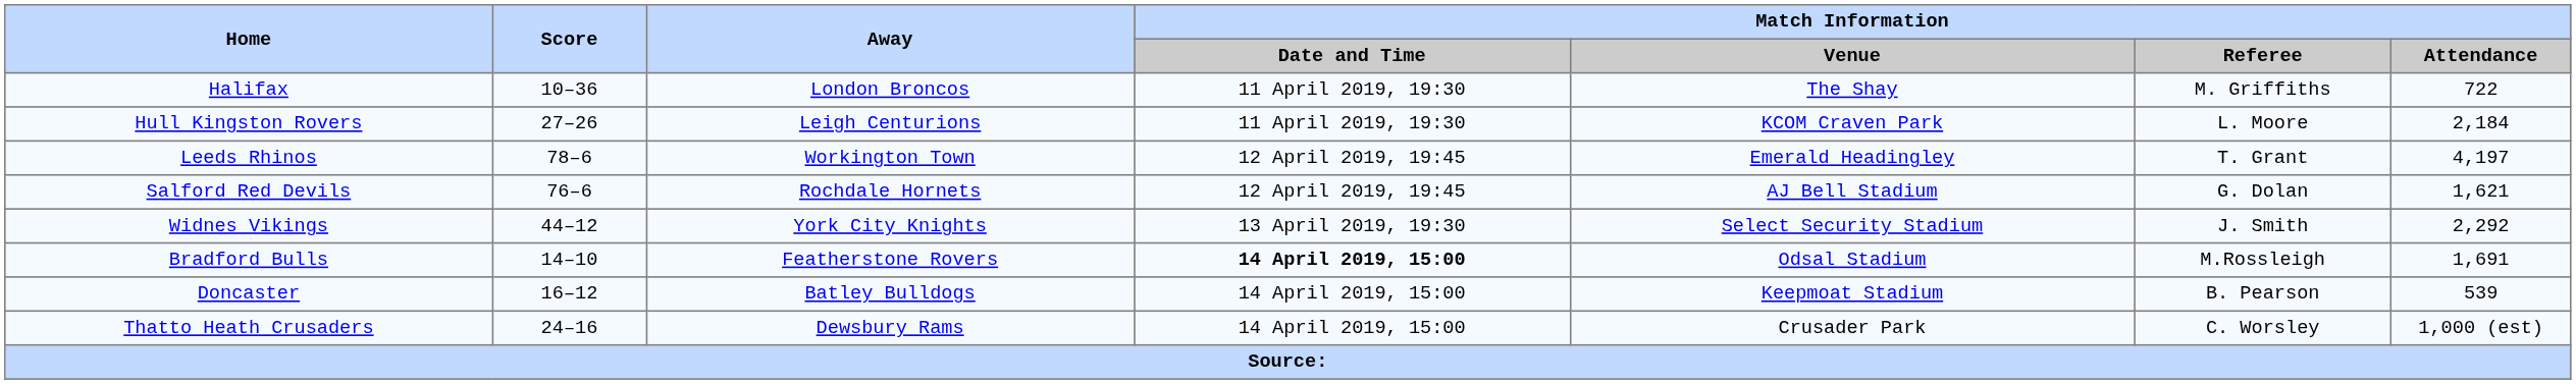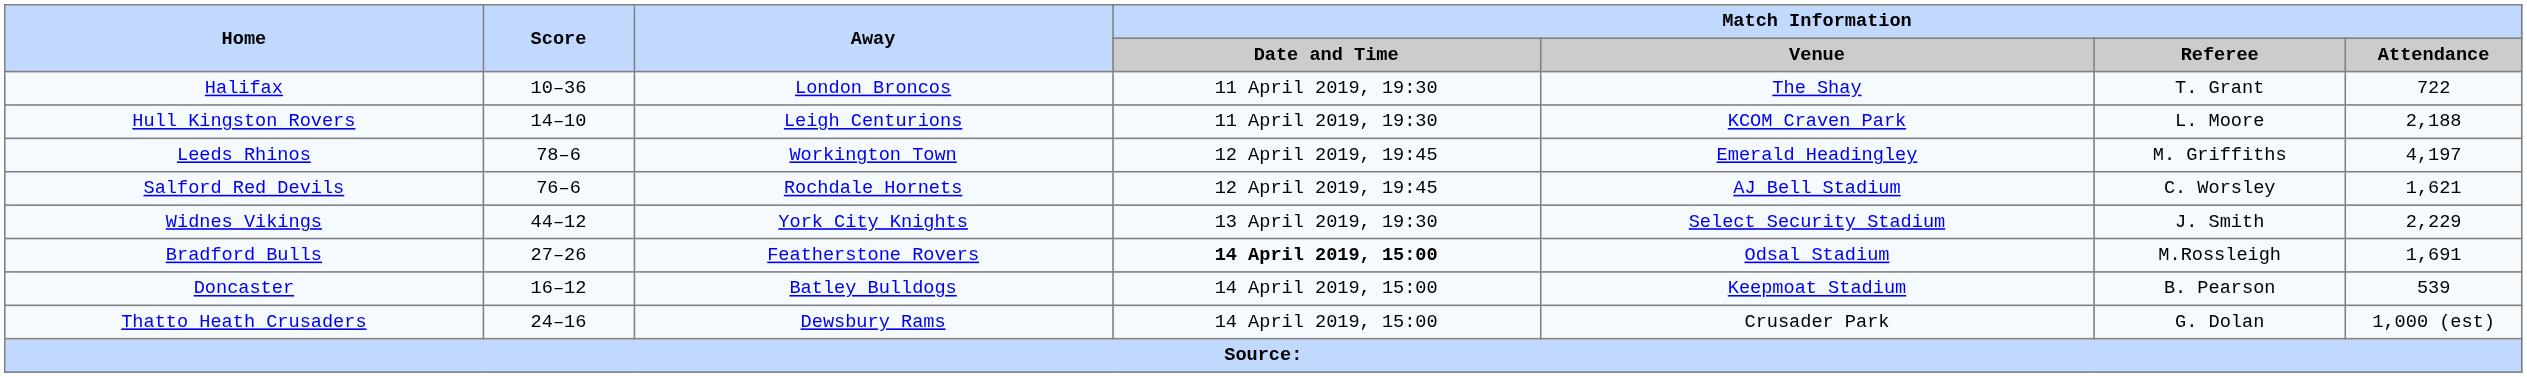Halifax | Match Information / Referee: M. Griffiths -> T. Grant
Hull Kingston Rovers | Score: 27–26 -> 14–10
Hull Kingston Rovers | Match Information / Attendance: 2,184 -> 2,188
Leeds Rhinos | Match Information / Referee: T. Grant -> M. Griffiths
Salford Red Devils | Match Information / Referee: G. Dolan -> C. Worsley
Widnes Vikings | Match Information / Attendance: 2,292 -> 2,229
Bradford Bulls | Score: 14–10 -> 27–26
Thatto Heath Crusaders | Match Information / Referee: C. Worsley -> G. Dolan
